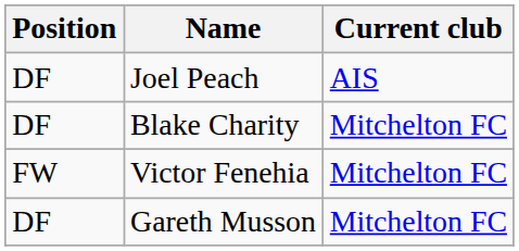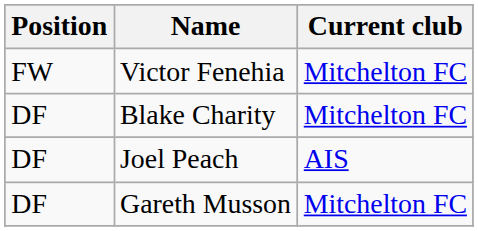rows swapped: Victor Fenehia <-> Joel Peach
